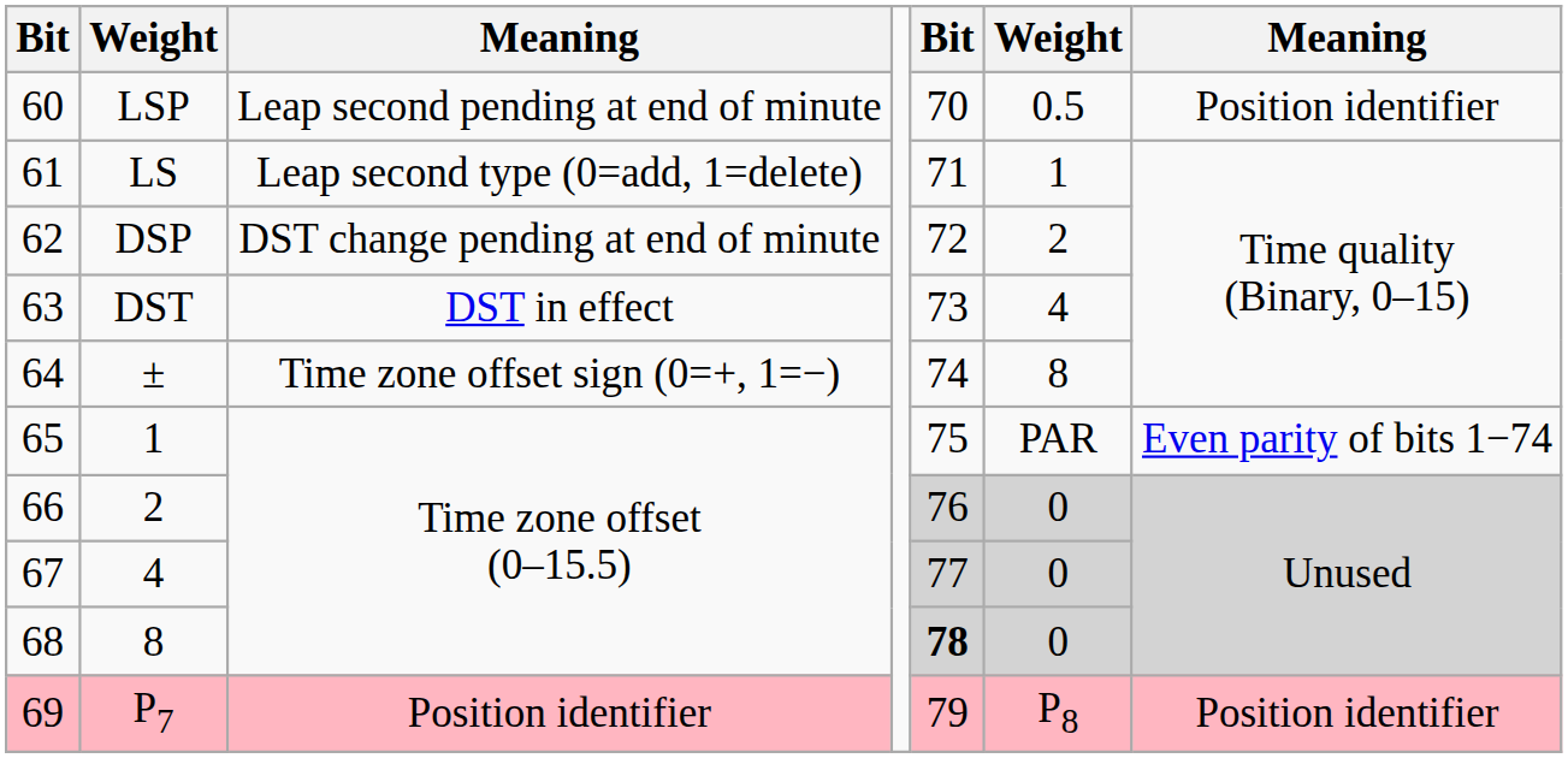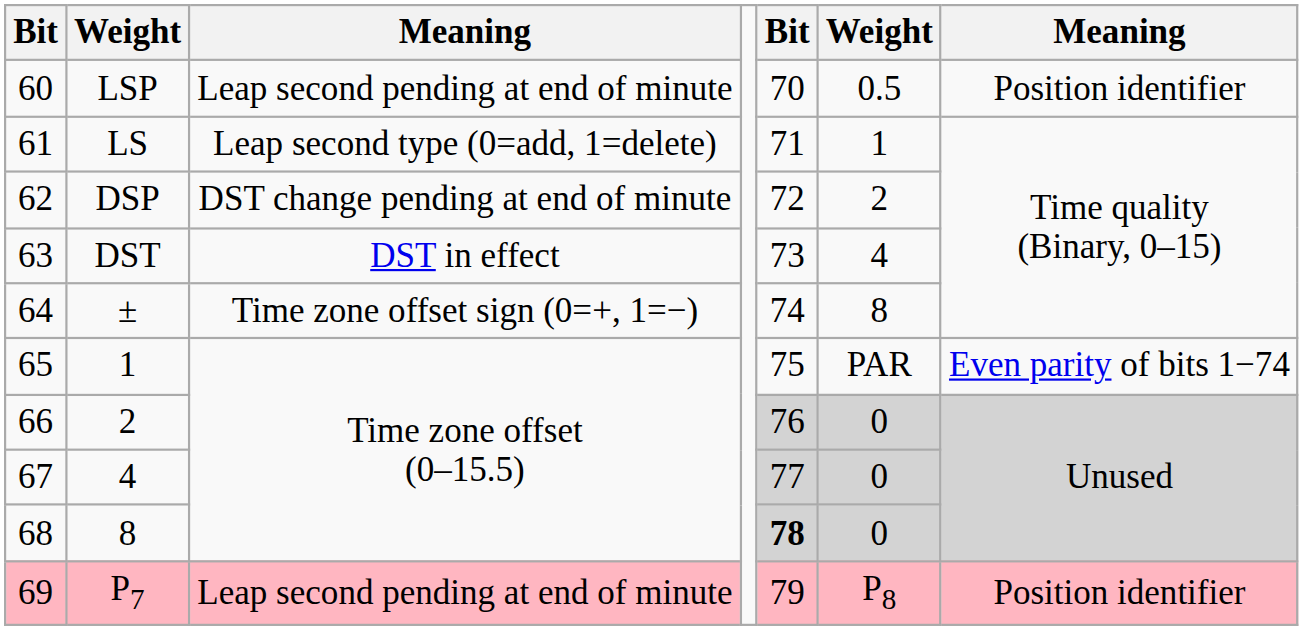69 | column 3: Position identifier -> Leap second pending at end of minute
